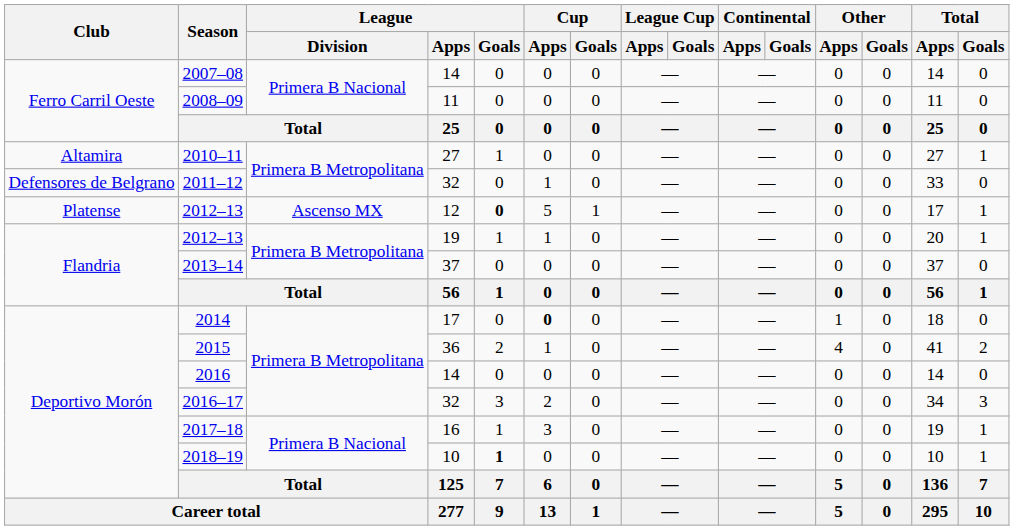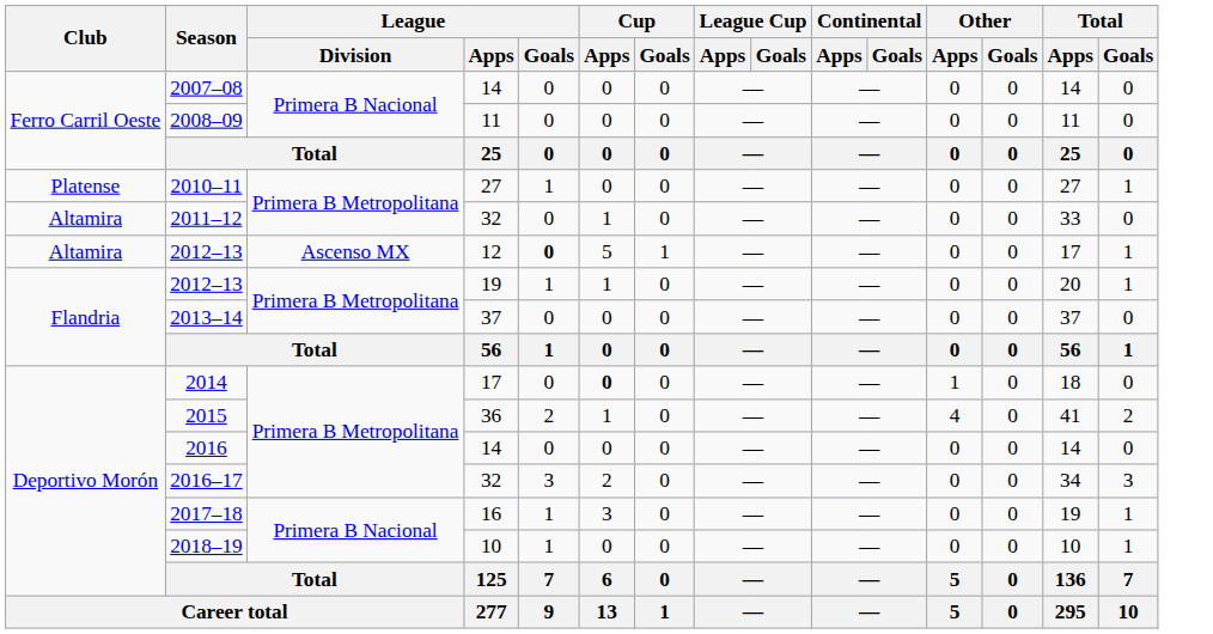2010–11 | Club: Altamira -> Platense
2011–12 | Club: Defensores de Belgrano -> Altamira
2012–13 / 12 | Club: Platense -> Altamira
2018–19 | League / Goals: bold -> normal
